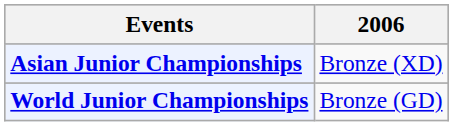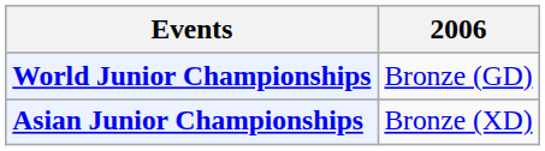rows swapped: Asian Junior Championships <-> World Junior Championships
